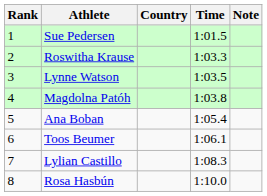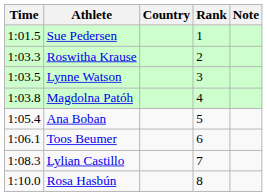columns swapped: Rank <-> Time
